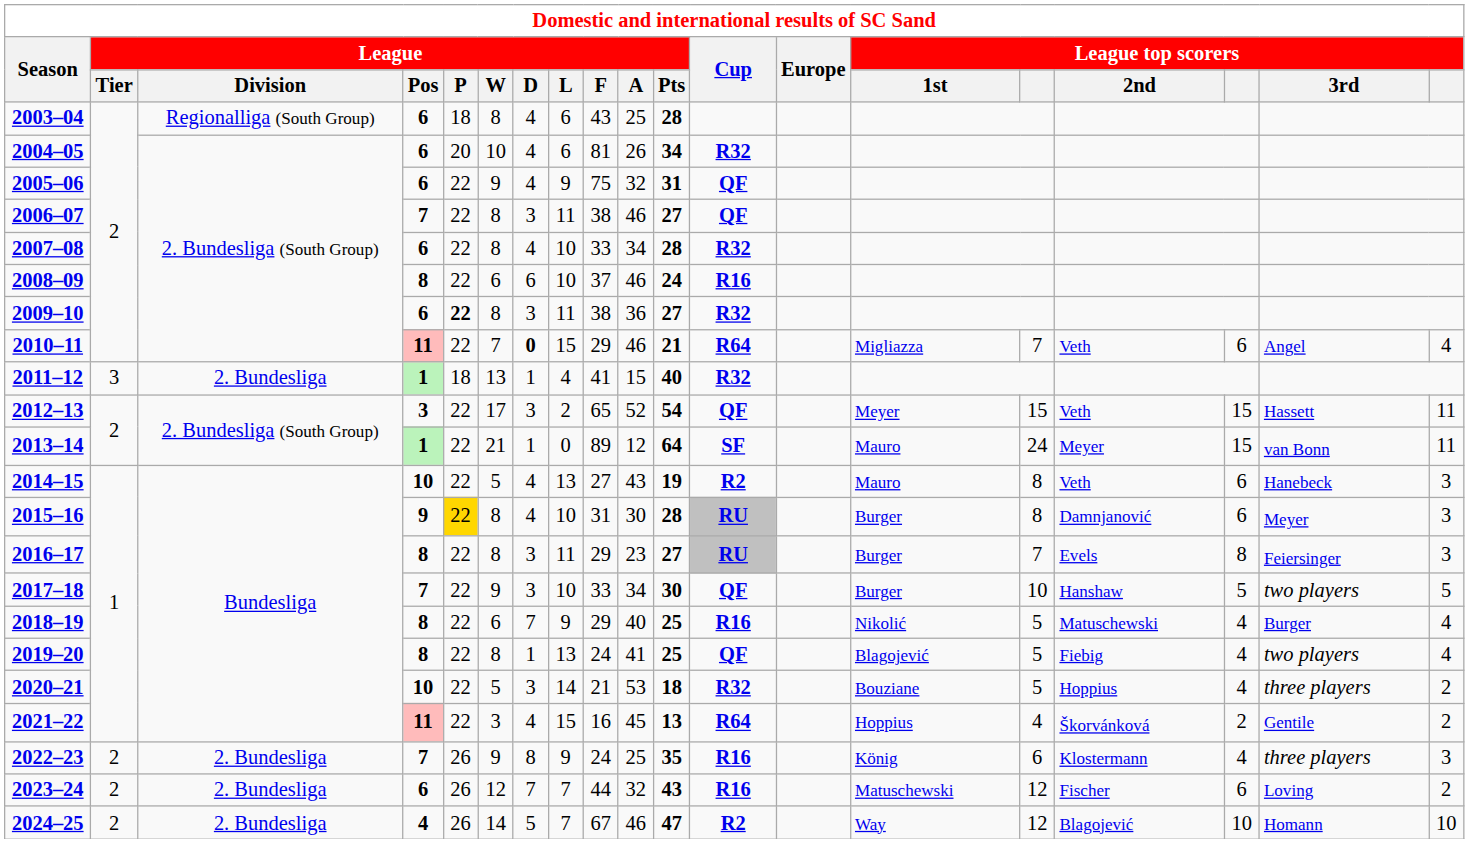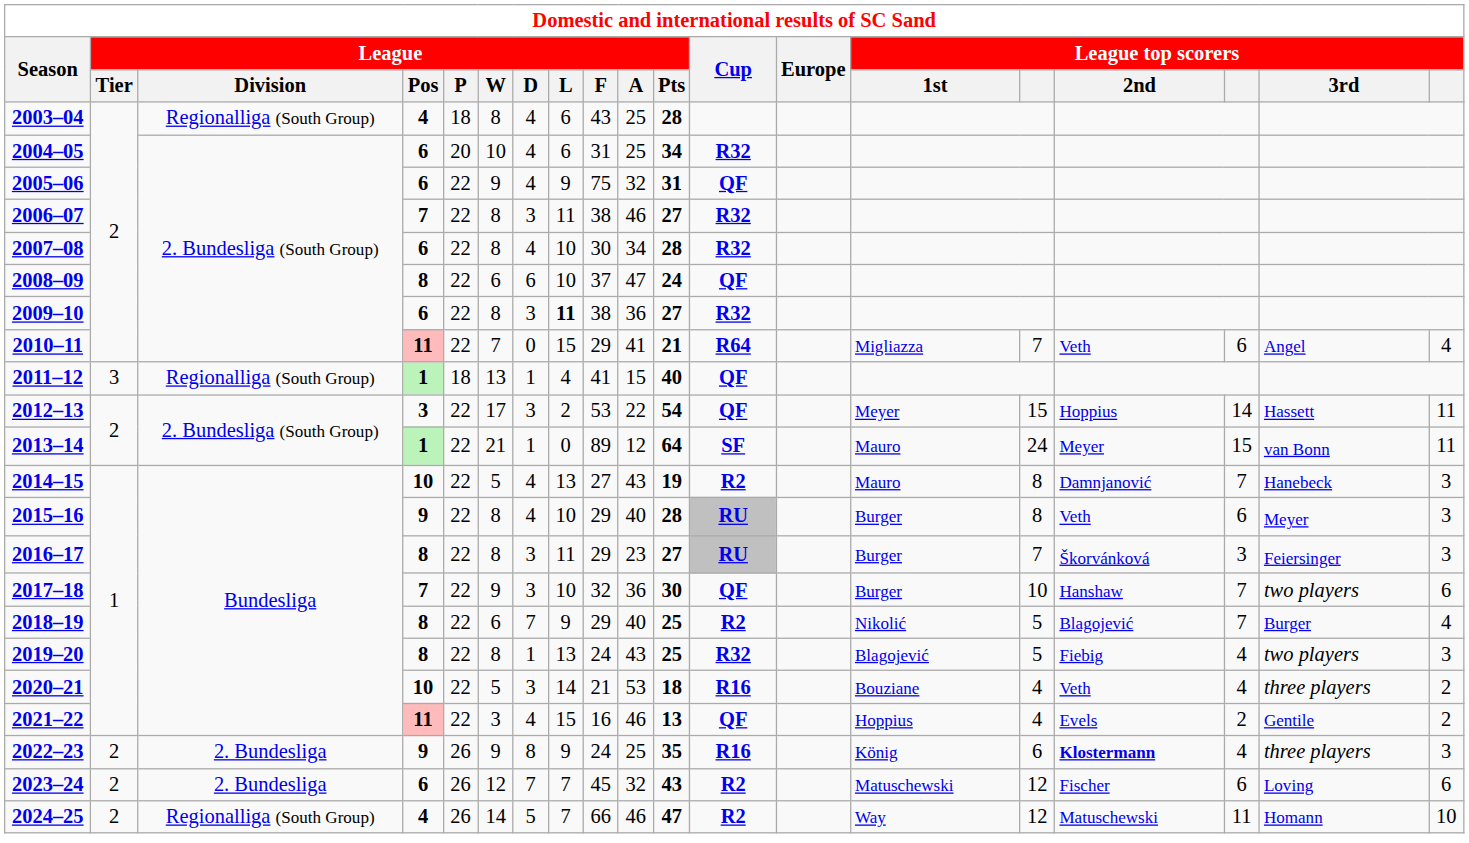2003–04 | League / Pos: 6 -> 4
2004–05 | League / F: 81 -> 31
2004–05 | League / A: 26 -> 25
2006–07 | Cup: QF -> R32
2007–08 | League / F: 33 -> 30
2008–09 | League / A: 46 -> 47
2008–09 | Cup: R16 -> QF
2009–10 | League / P: bold -> normal
2009–10 | League / L: normal -> bold
2010–11 | League / D: bold -> normal
2010–11 | League / A: 46 -> 41
2011–12 | League / Division: 2. Bundesliga -> Regionalliga (South Group)
2011–12 | Cup: R32 -> QF
2012–13 | League / F: 65 -> 53
2012–13 | League / A: 52 -> 22
2012–13 | League top scorers / 2nd: Veth -> Hoppius
2012–13 | column 18: 15 -> 14
2014–15 | League top scorers / 2nd: Veth -> Damnjanović
2014–15 | column 18: 6 -> 7
2015–16 | League / P: gold background -> no background
2015–16 | League / F: 31 -> 29
2015–16 | League / A: 30 -> 40
2015–16 | League top scorers / 2nd: Damnjanović -> Veth
2016–17 | League top scorers / 2nd: Evels -> Škorvánková
2016–17 | column 18: 8 -> 3
2017–18 | League / F: 33 -> 32
2017–18 | League / A: 34 -> 36
2017–18 | column 18: 5 -> 7
2017–18 | column 20: 5 -> 6
2018–19 | Cup: R16 -> R2
2018–19 | League top scorers / 2nd: Matuschewski -> Blagojević
2018–19 | column 18: 4 -> 7
2019–20 | League / A: 41 -> 43
2019–20 | Cup: QF -> R32
2019–20 | column 20: 4 -> 3
2020–21 | Cup: R32 -> R16
2020–21 | column 16: 5 -> 4
2020–21 | League top scorers / 2nd: Hoppius -> Veth
2021–22 | League / A: 45 -> 46
2021–22 | Cup: R64 -> QF
2021–22 | League top scorers / 2nd: Škorvánková -> Evels
2022–23 | League / Pos: 7 -> 9
2022–23 | League top scorers / 2nd: normal -> bold
2023–24 | League / F: 44 -> 45
2023–24 | Cup: R16 -> R2
2023–24 | column 20: 2 -> 6
2024–25 | League / Division: 2. Bundesliga -> Regionalliga (South Group)
2024–25 | League / F: 67 -> 66
2024–25 | League top scorers / 2nd: Blagojević -> Matuschewski
2024–25 | column 18: 10 -> 11
